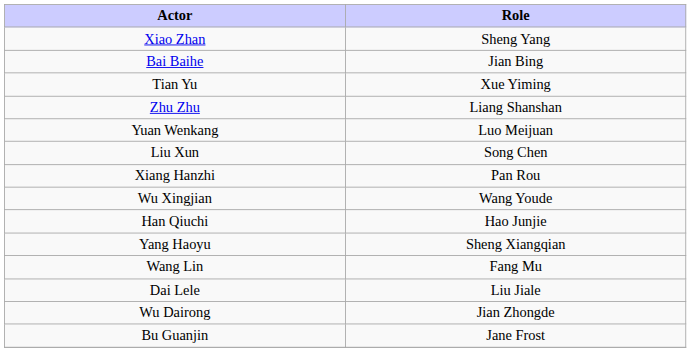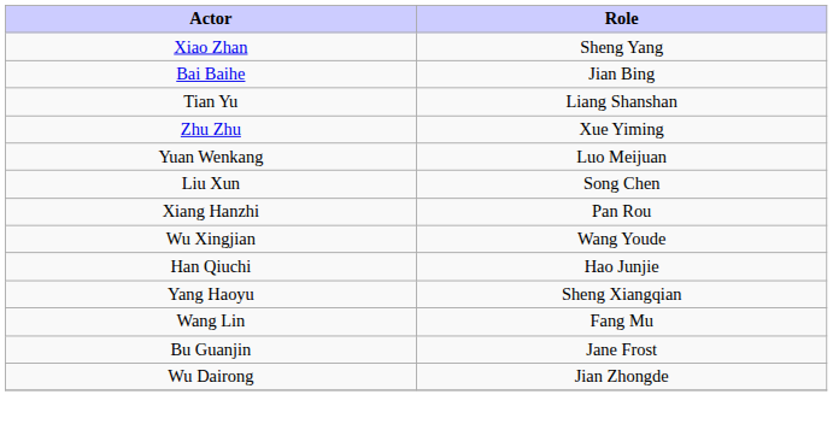Tian Yu | Role: Xue Yiming -> Liang Shanshan
Zhu Zhu | Role: Liang Shanshan -> Xue Yiming
- row: Dai Lele | Liu Jiale
rows swapped: Wu Dairong <-> Bu Guanjin
